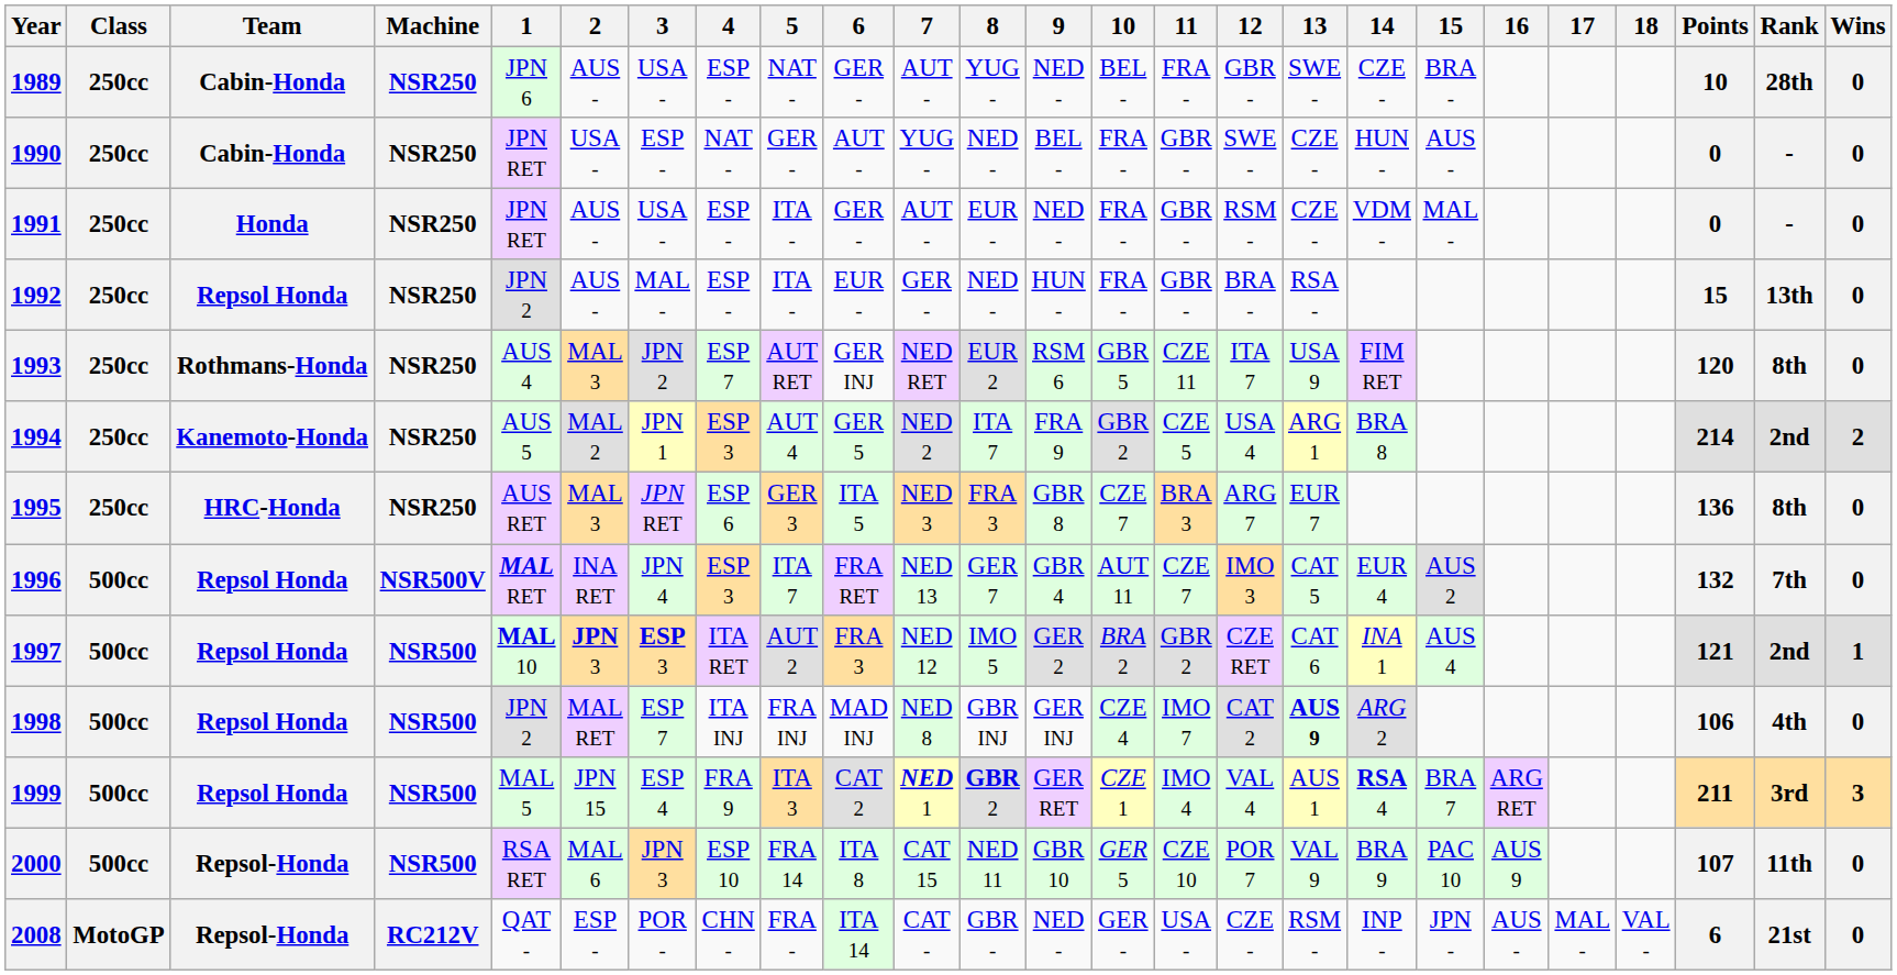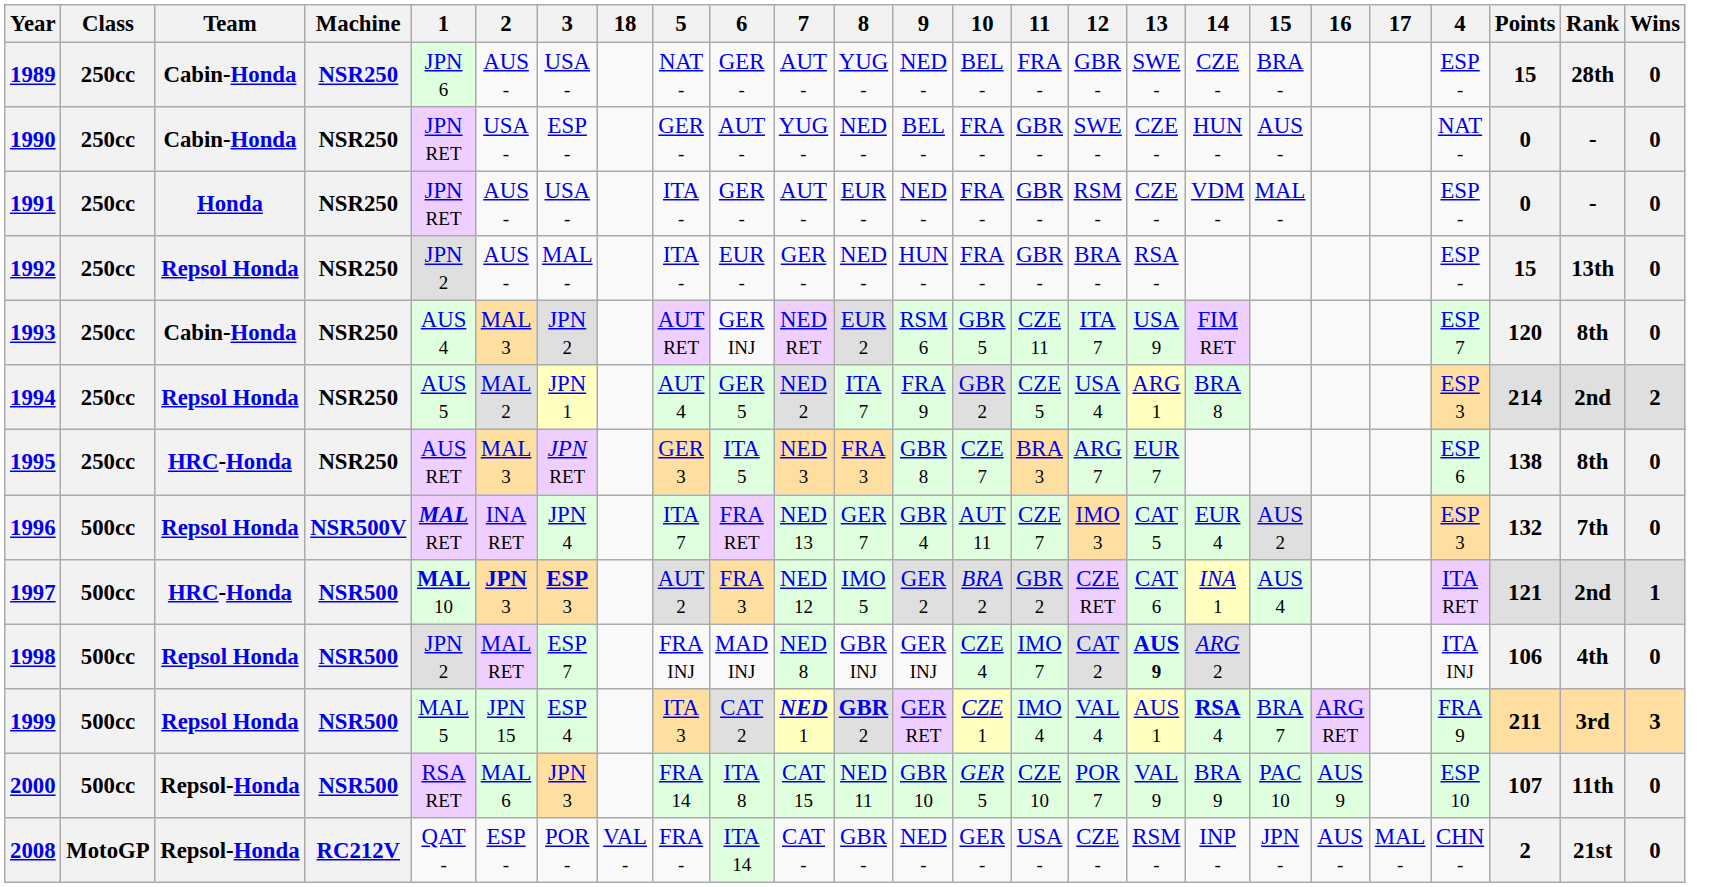columns swapped: 4 <-> 18
1989 | Points: 10 -> 15
1993 | Team: Rothmans-Honda -> Cabin-Honda
1994 | Team: Kanemoto-Honda -> Repsol Honda
1995 | Points: 136 -> 138
1997 | Team: Repsol Honda -> HRC-Honda
2008 | Points: 6 -> 2
